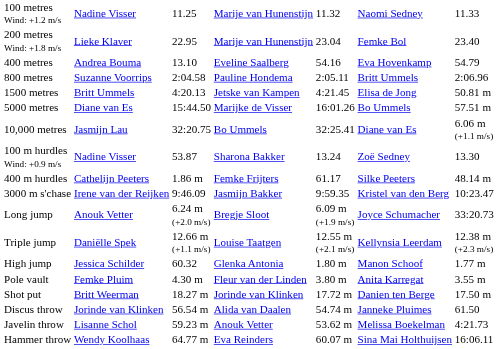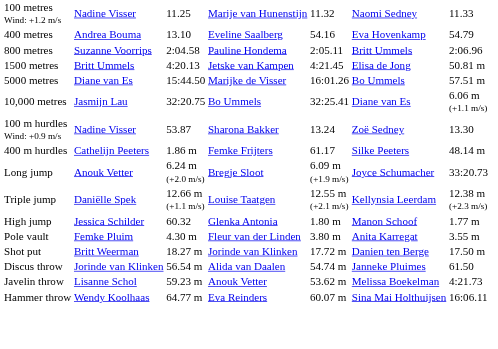- row: 200 metres Wind: +1.8 m/s | Lieke Klaver | 22.95 | Marije van Hunenstijn | 23.04 | Femke Bol | 23.40
- row: 3000 m s'chase | Irene van der Reijken | 9:46.09 | Jasmijn Bakker | 9:59.35 | Kristel van den Berg | 10:23.47
